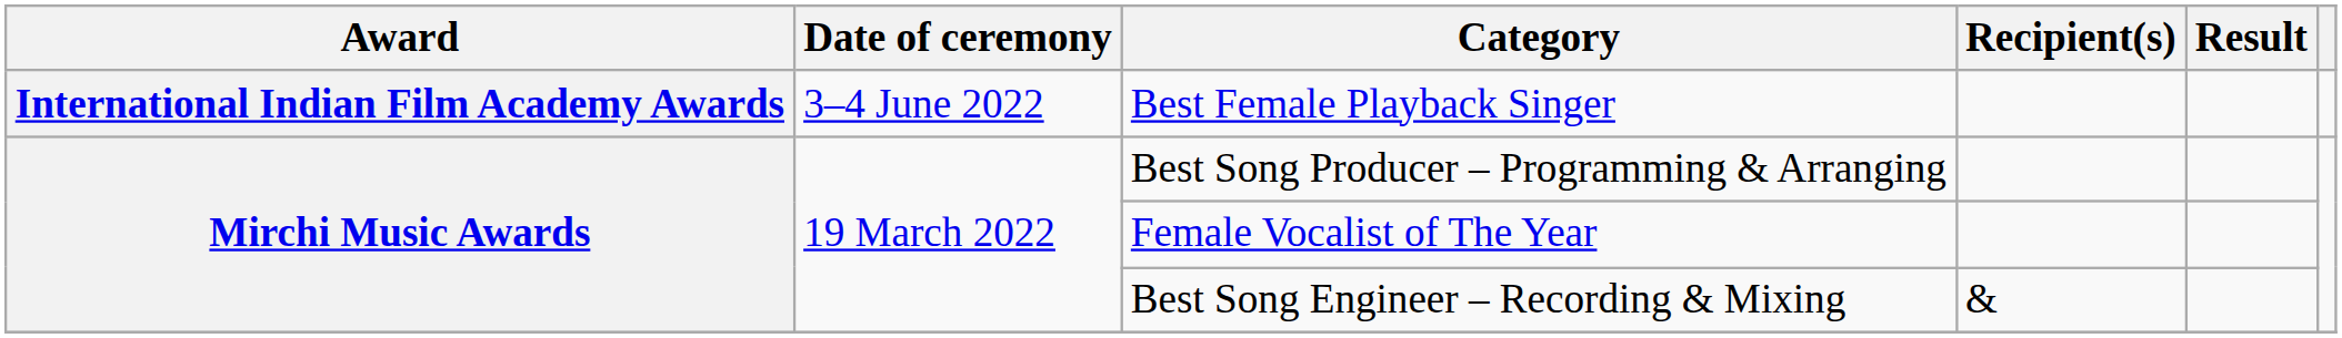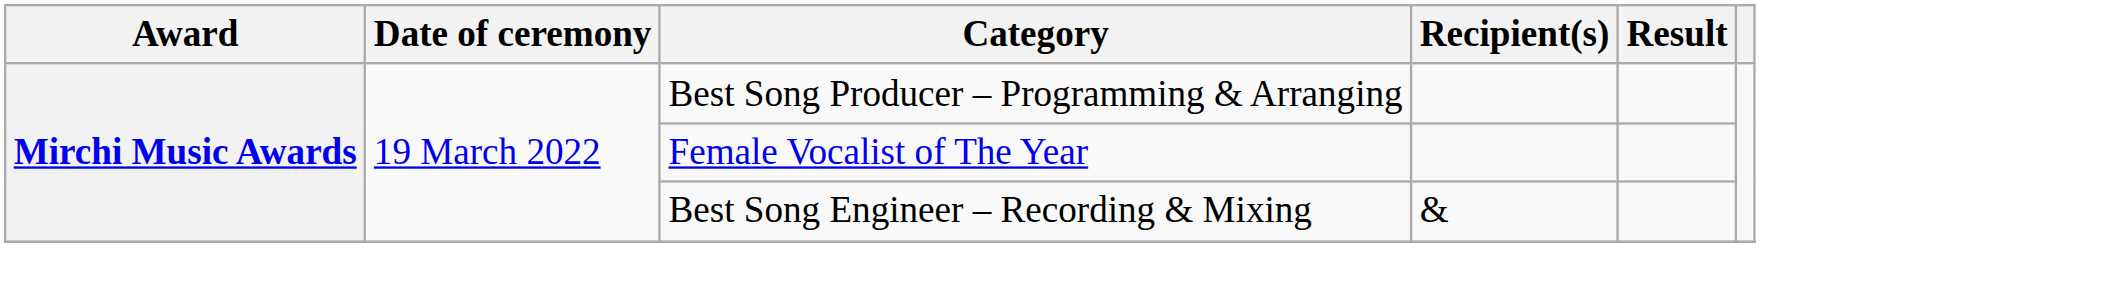- row: International Indian Film Academy Awards | 3–4 June 2022 | Best Female Playback Singer
